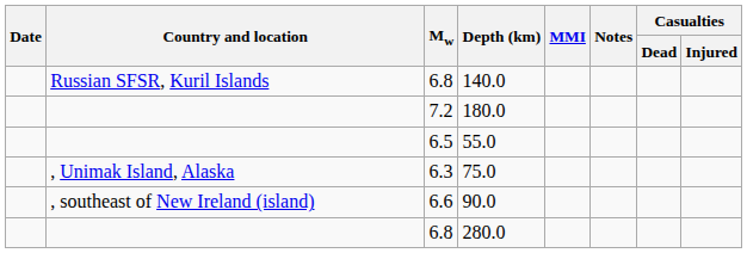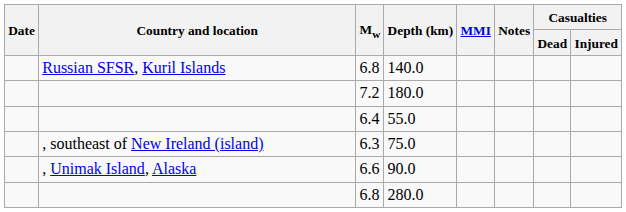55.0 | Mw: 6.5 -> 6.4
75.0 | Country and location: , Unimak Island, Alaska -> , southeast of New Ireland (island)
90.0 | Country and location: , southeast of New Ireland (island) -> , Unimak Island, Alaska
